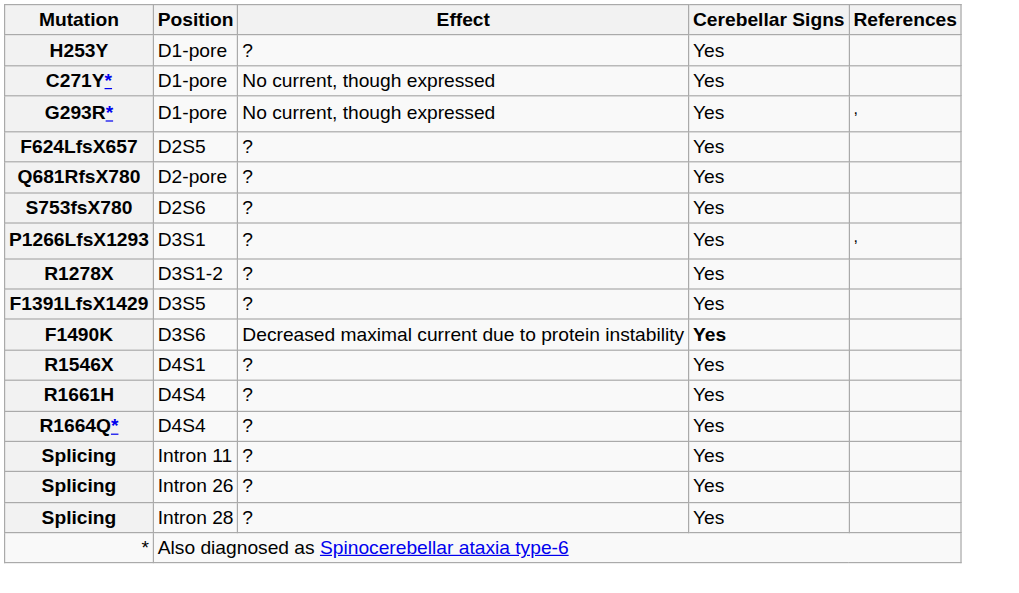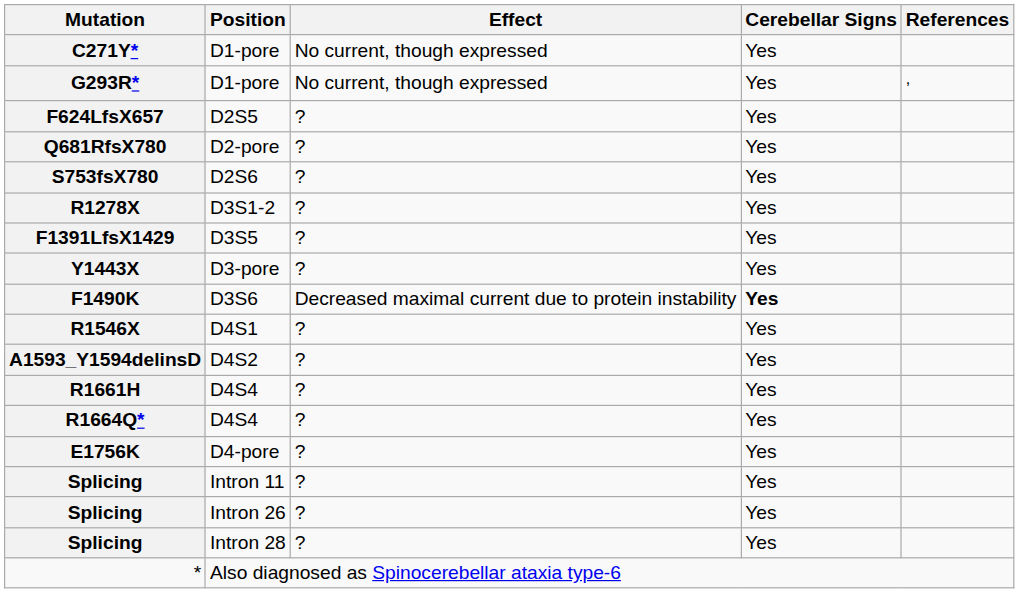- row: H253Y | D1-pore | ? | Yes
- row: P1266LfsX1293 | D3S1 | ? | Yes | ,
+ row: Y1443X | D3-pore | ? | Yes
+ row: A1593_Y1594delinsD | D4S2 | ? | Yes
+ row: E1756K | D4-pore | ? | Yes
